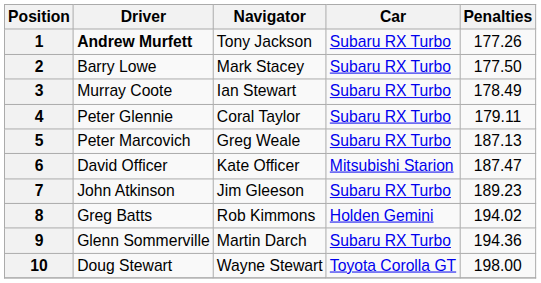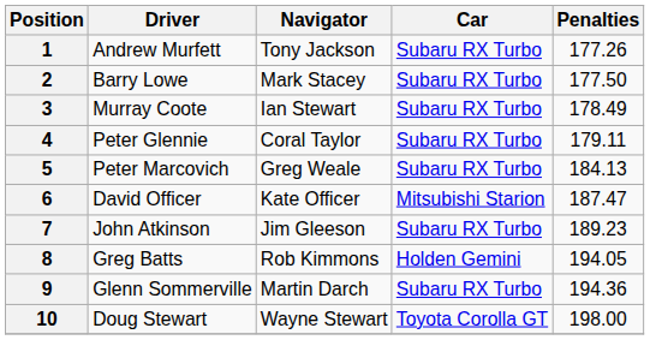1 | Driver: bold -> normal
5 | Penalties: 187.13 -> 184.13
8 | Penalties: 194.02 -> 194.05
